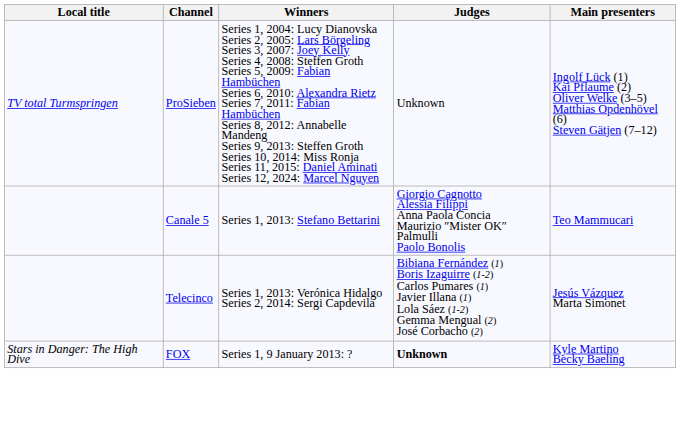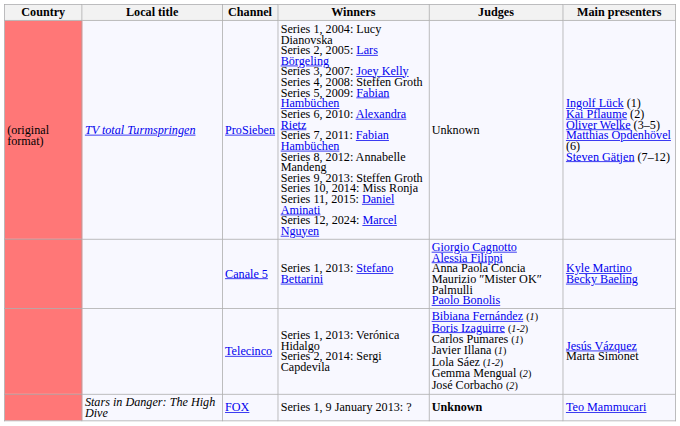+ column: Country | (original format)
Canale 5 | Main presenters: Teo Mammucari -> Kyle Martino Becky Baeling
FOX | Main presenters: Kyle Martino Becky Baeling -> Teo Mammucari
